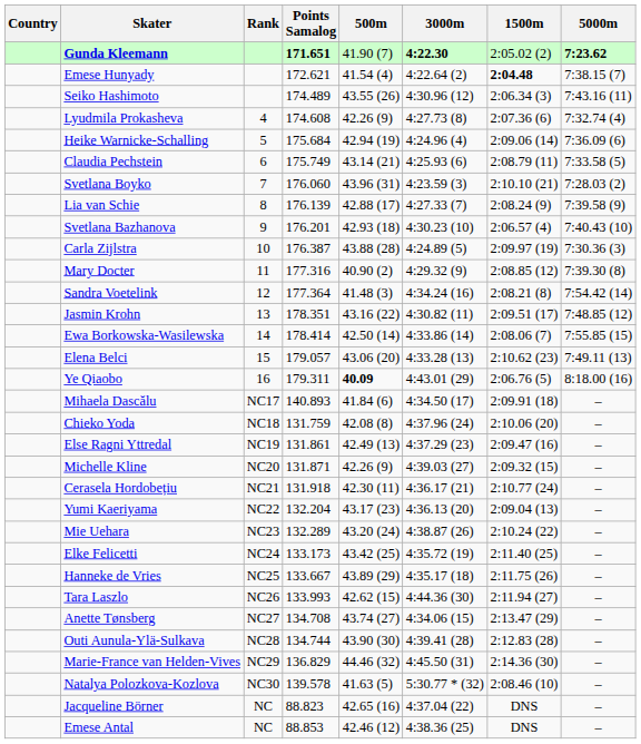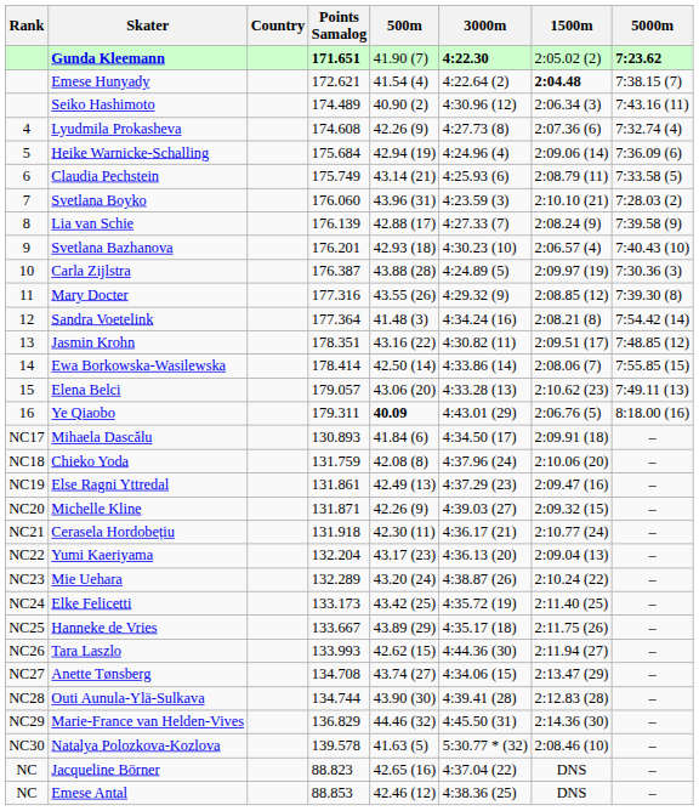columns swapped: Rank <-> Country
Seiko Hashimoto | 500m: 43.55 (26) -> 40.90 (2)
Mary Docter | 500m: 40.90 (2) -> 43.55 (26)
Mihaela Dascălu | Points Samalog: 140.893 -> 130.893
